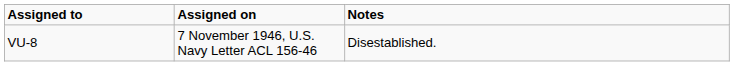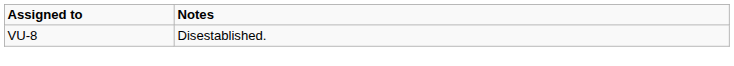- column: Assigned on | 7 November 1946, U.S. Navy Letter ACL 156-46
